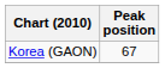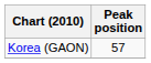Korea (GAON) | Peak position: 67 -> 57
